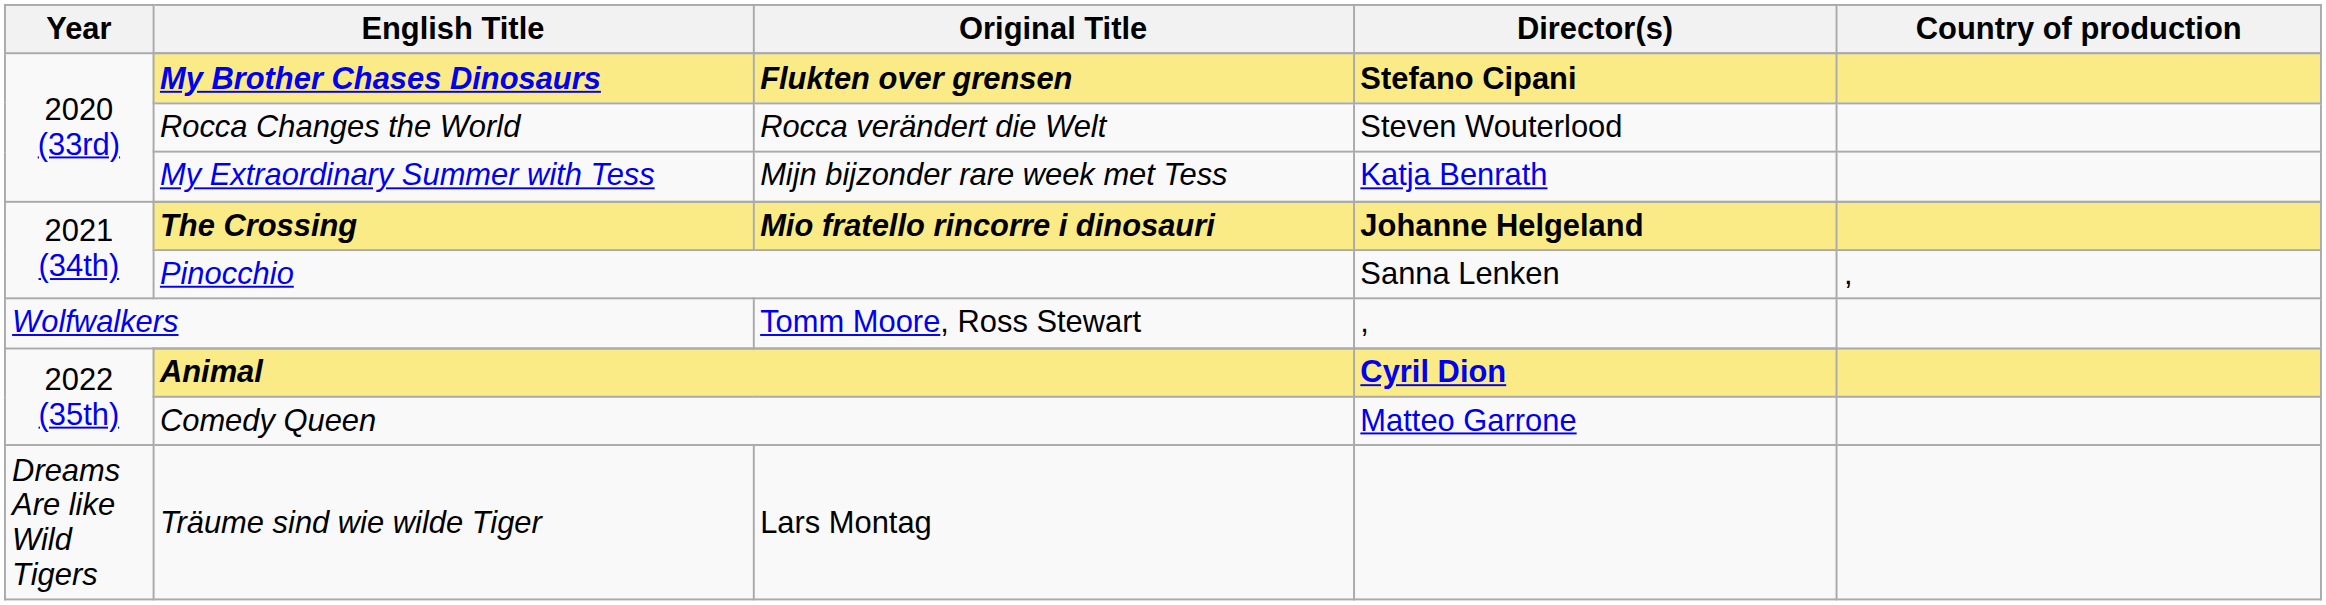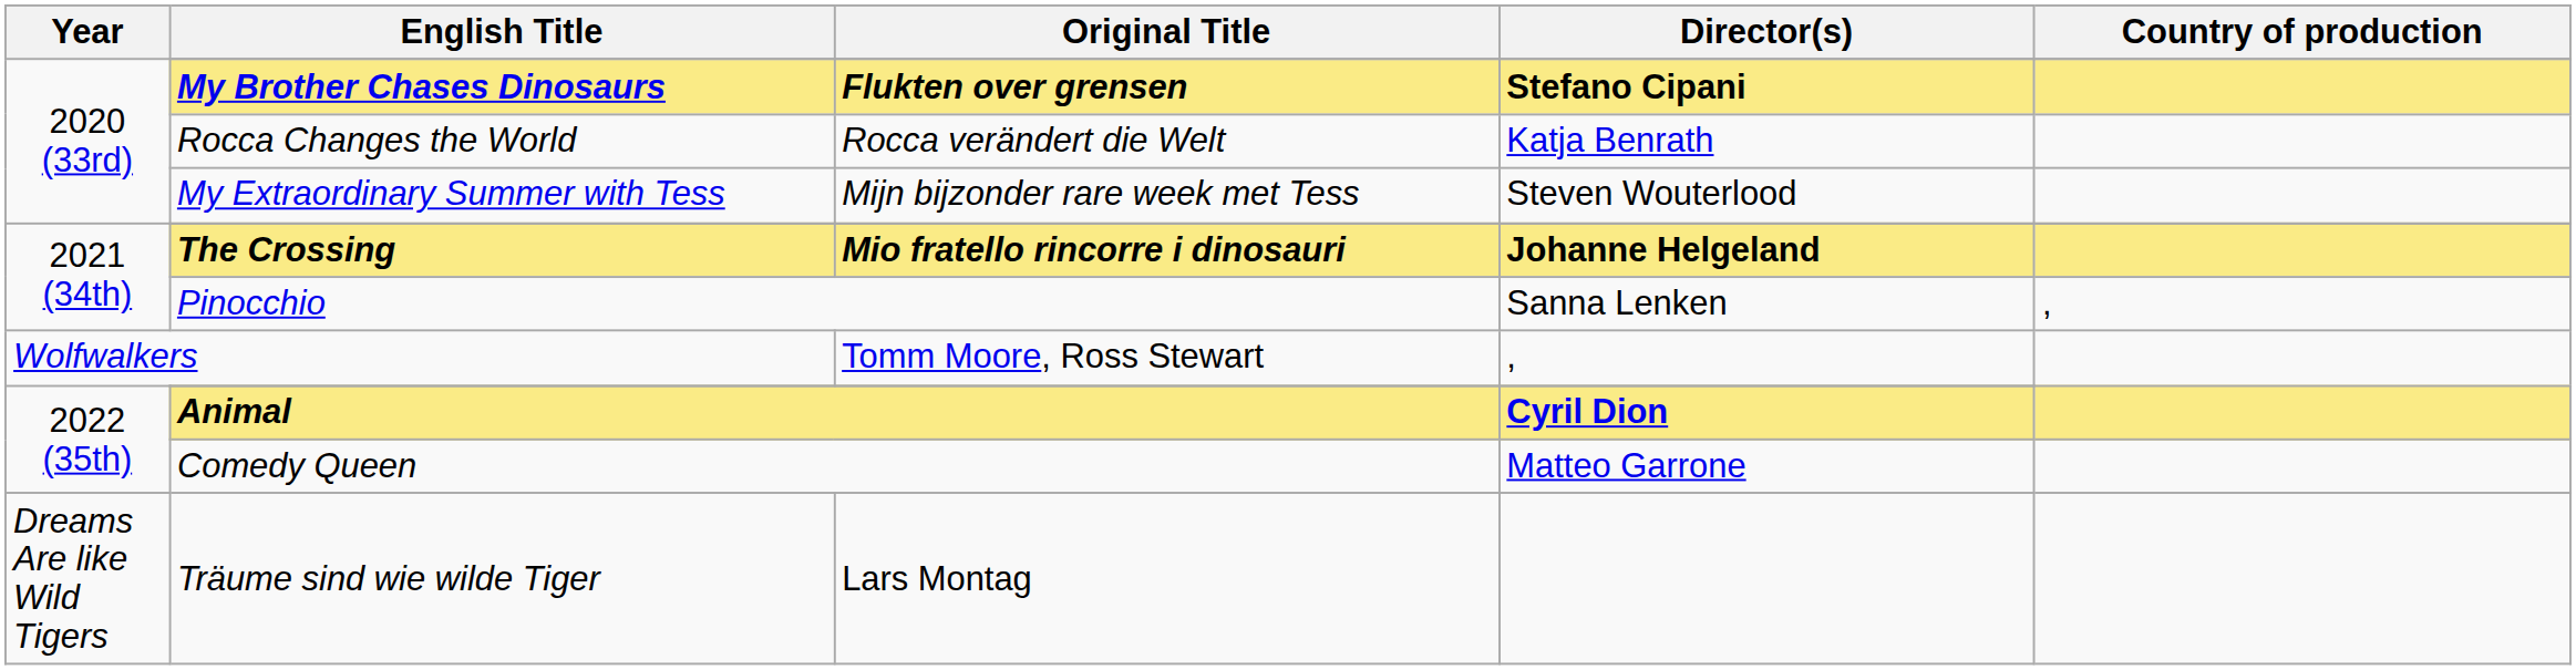Rocca Changes the World | Director(s): Steven Wouterlood -> Katja Benrath
My Extraordinary Summer with Tess | Director(s): Katja Benrath -> Steven Wouterlood
